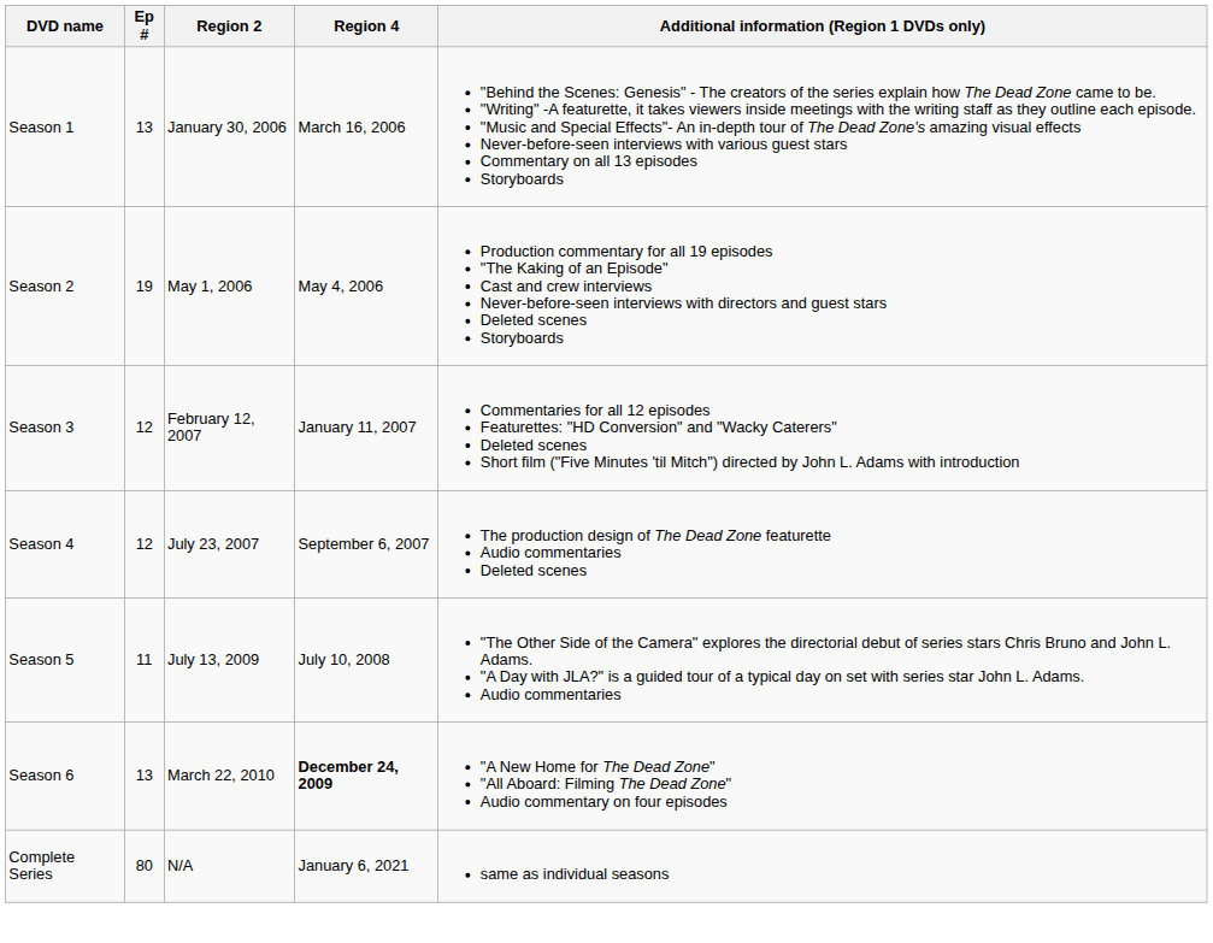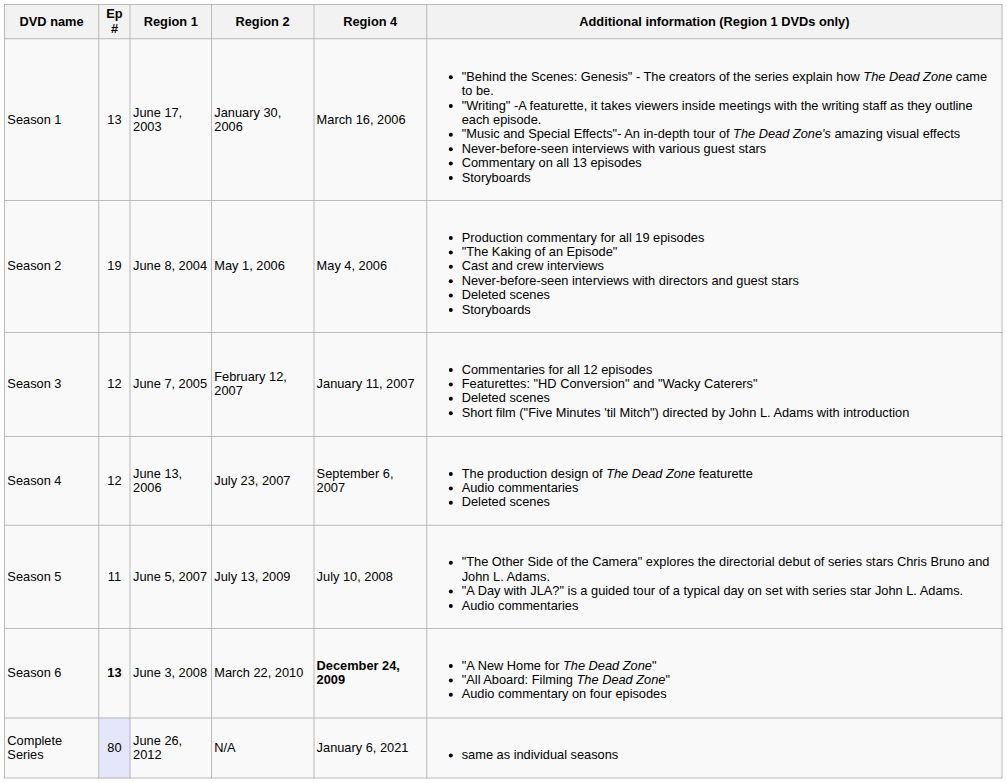+ column: Region 1 | June 17, 2003 | June 8, 2004 | June 7, 2005 | June 13, 2006 | June 5, 2007 | June 3, 2008 | June 26, 2012
Season 6 | Ep #: normal -> bold
Complete Series | Ep #: no background -> lavender background
